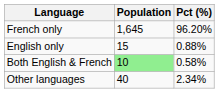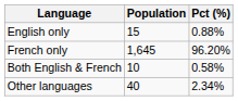rows swapped: French only <-> English only
Both English & French | Population: lightgreen background -> no background
